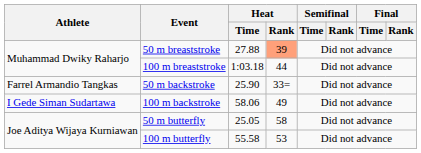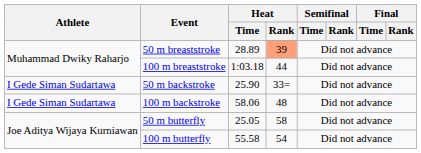50 m breaststroke | Heat / Time: 27.88 -> 28.89
50 m backstroke | Athlete: Farrel Armandio Tangkas -> I Gede Siman Sudartawa
100 m backstroke | Heat / Rank: 49 -> 48
100 m butterfly | Heat / Rank: 53 -> 54
